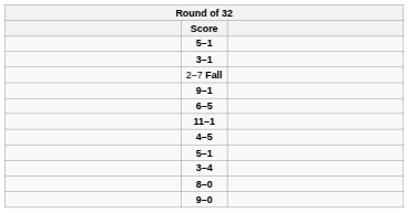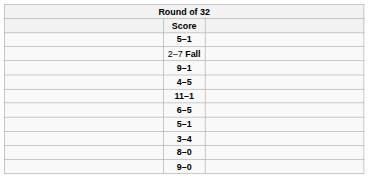- row: 3–1
rows swapped: 6–5 <-> 4–5
